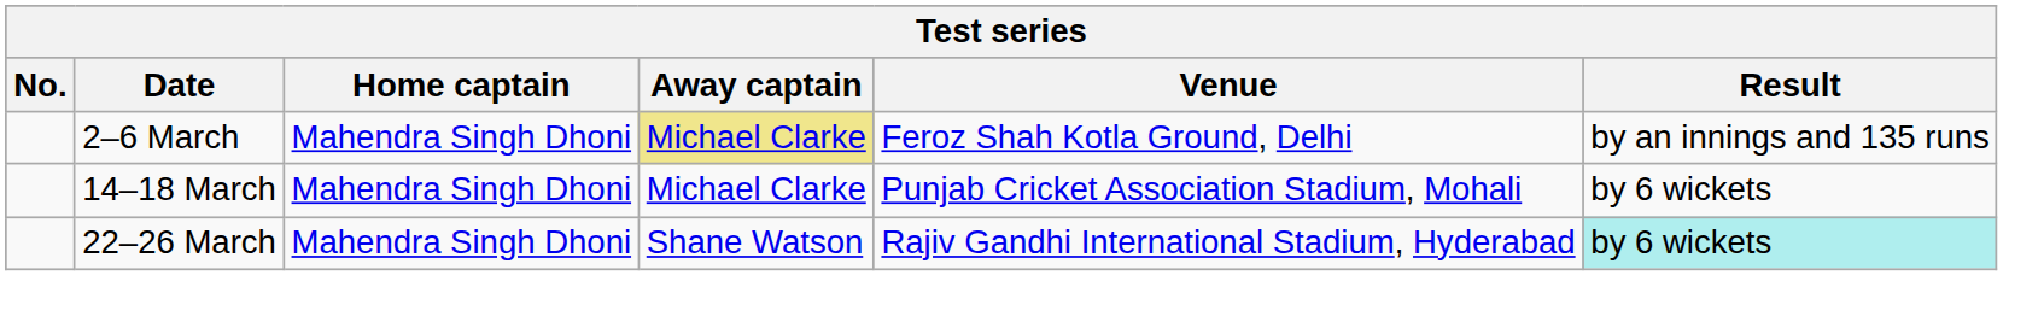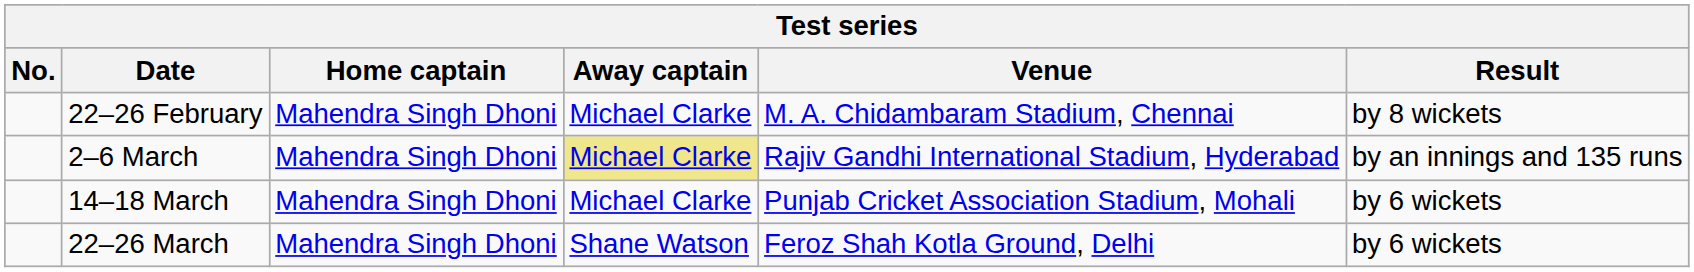+ row: 22–26 February | Mahendra Singh Dhoni | Michael Clarke | M. A. Chidambaram Stadium, Chennai | by 8 wickets
2–6 March | Venue: Feroz Shah Kotla Ground, Delhi -> Rajiv Gandhi International Stadium, Hyderabad
22–26 March | Venue: Rajiv Gandhi International Stadium, Hyderabad -> Feroz Shah Kotla Ground, Delhi
22–26 March | Result: paleturquoise background -> no background
